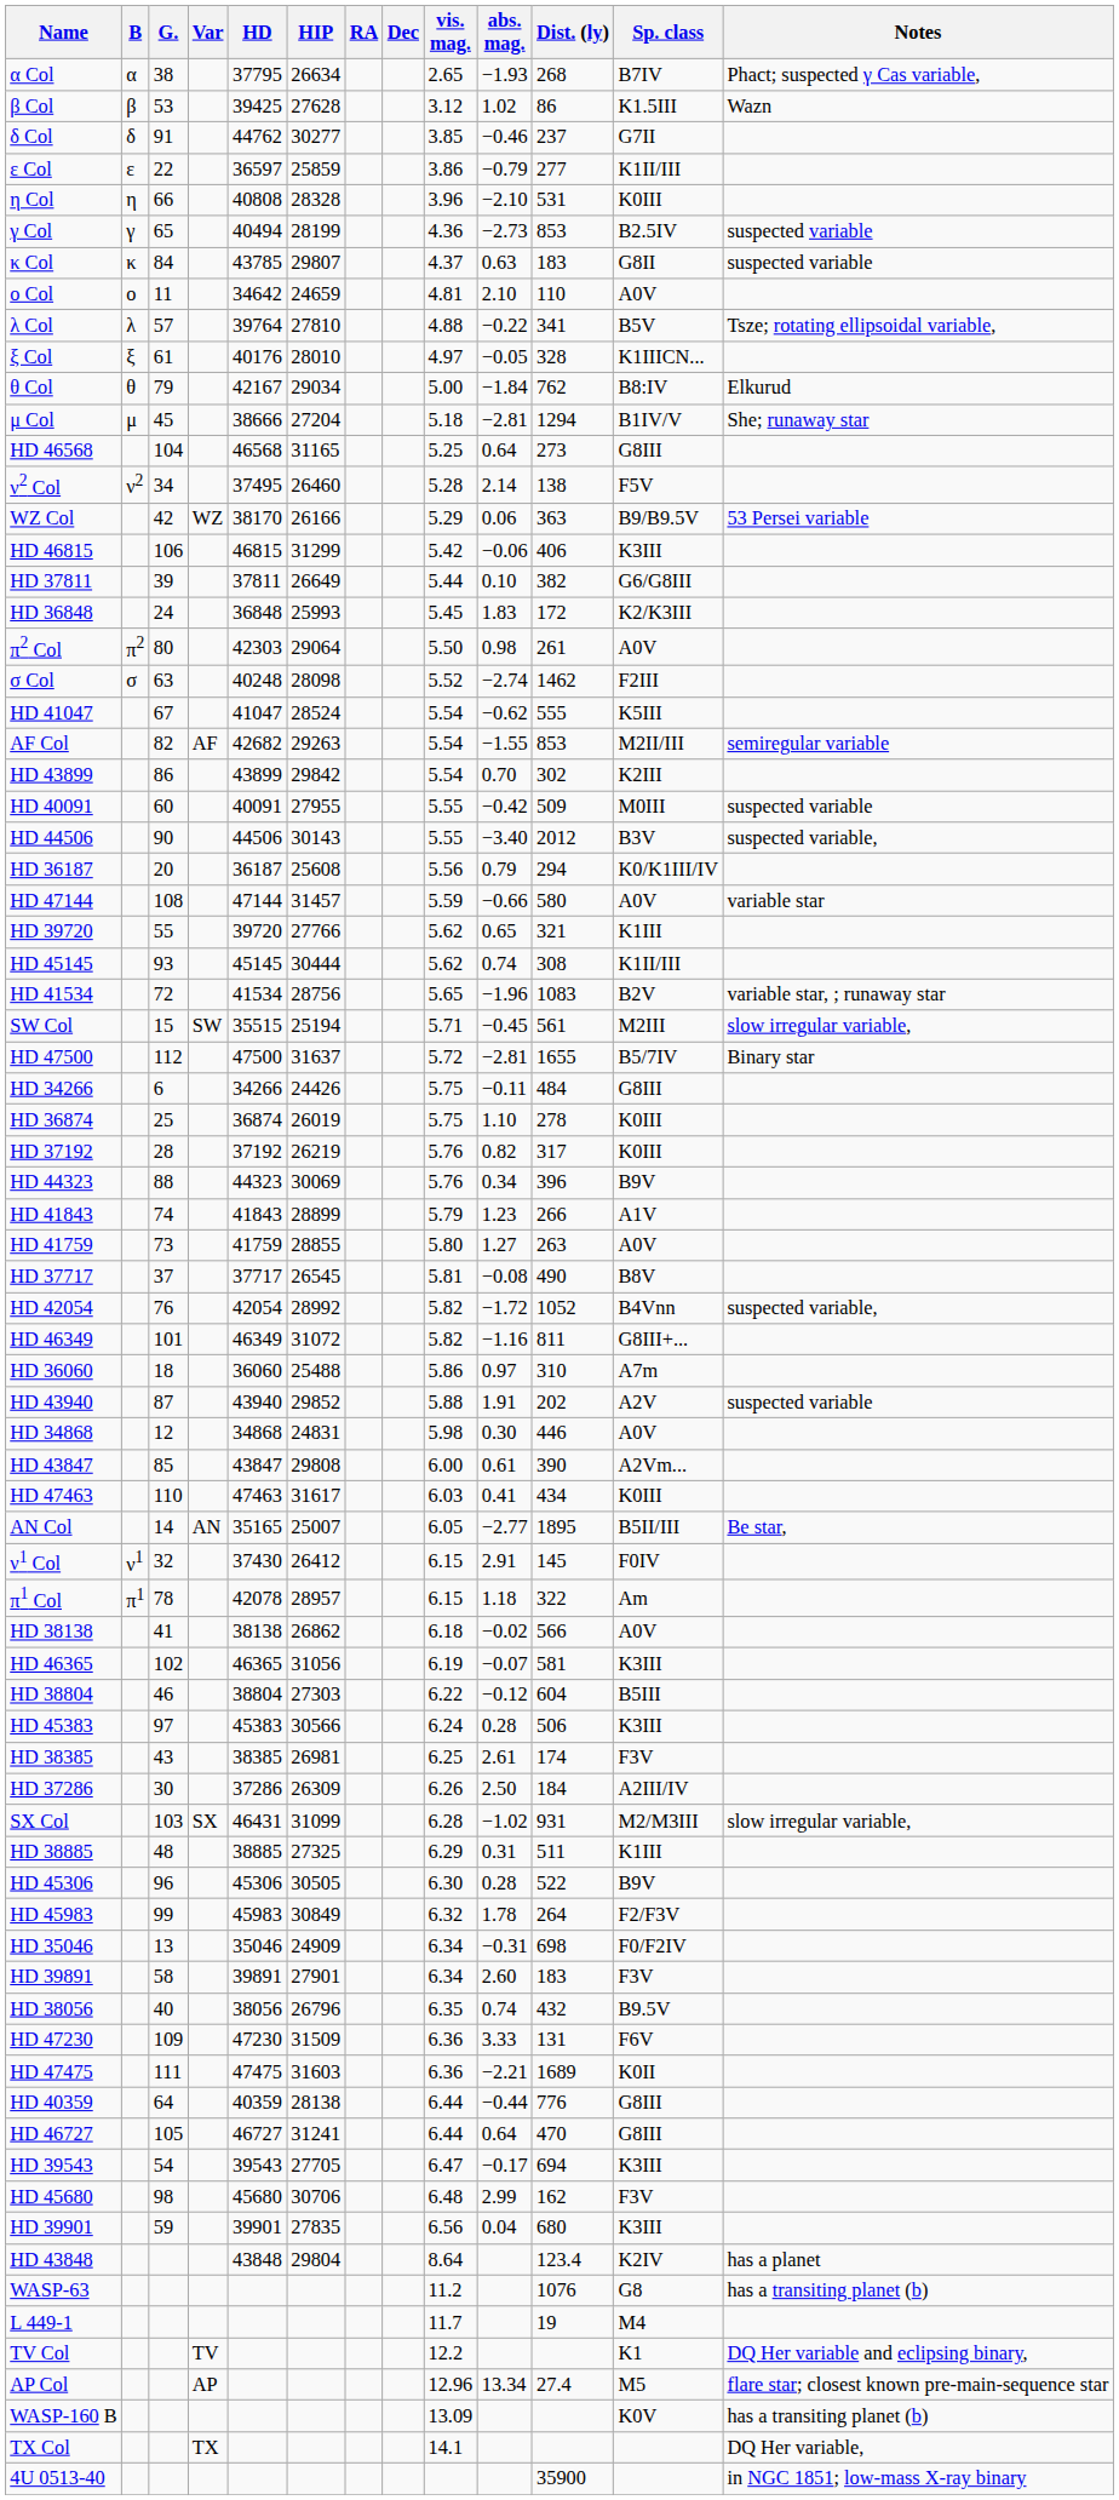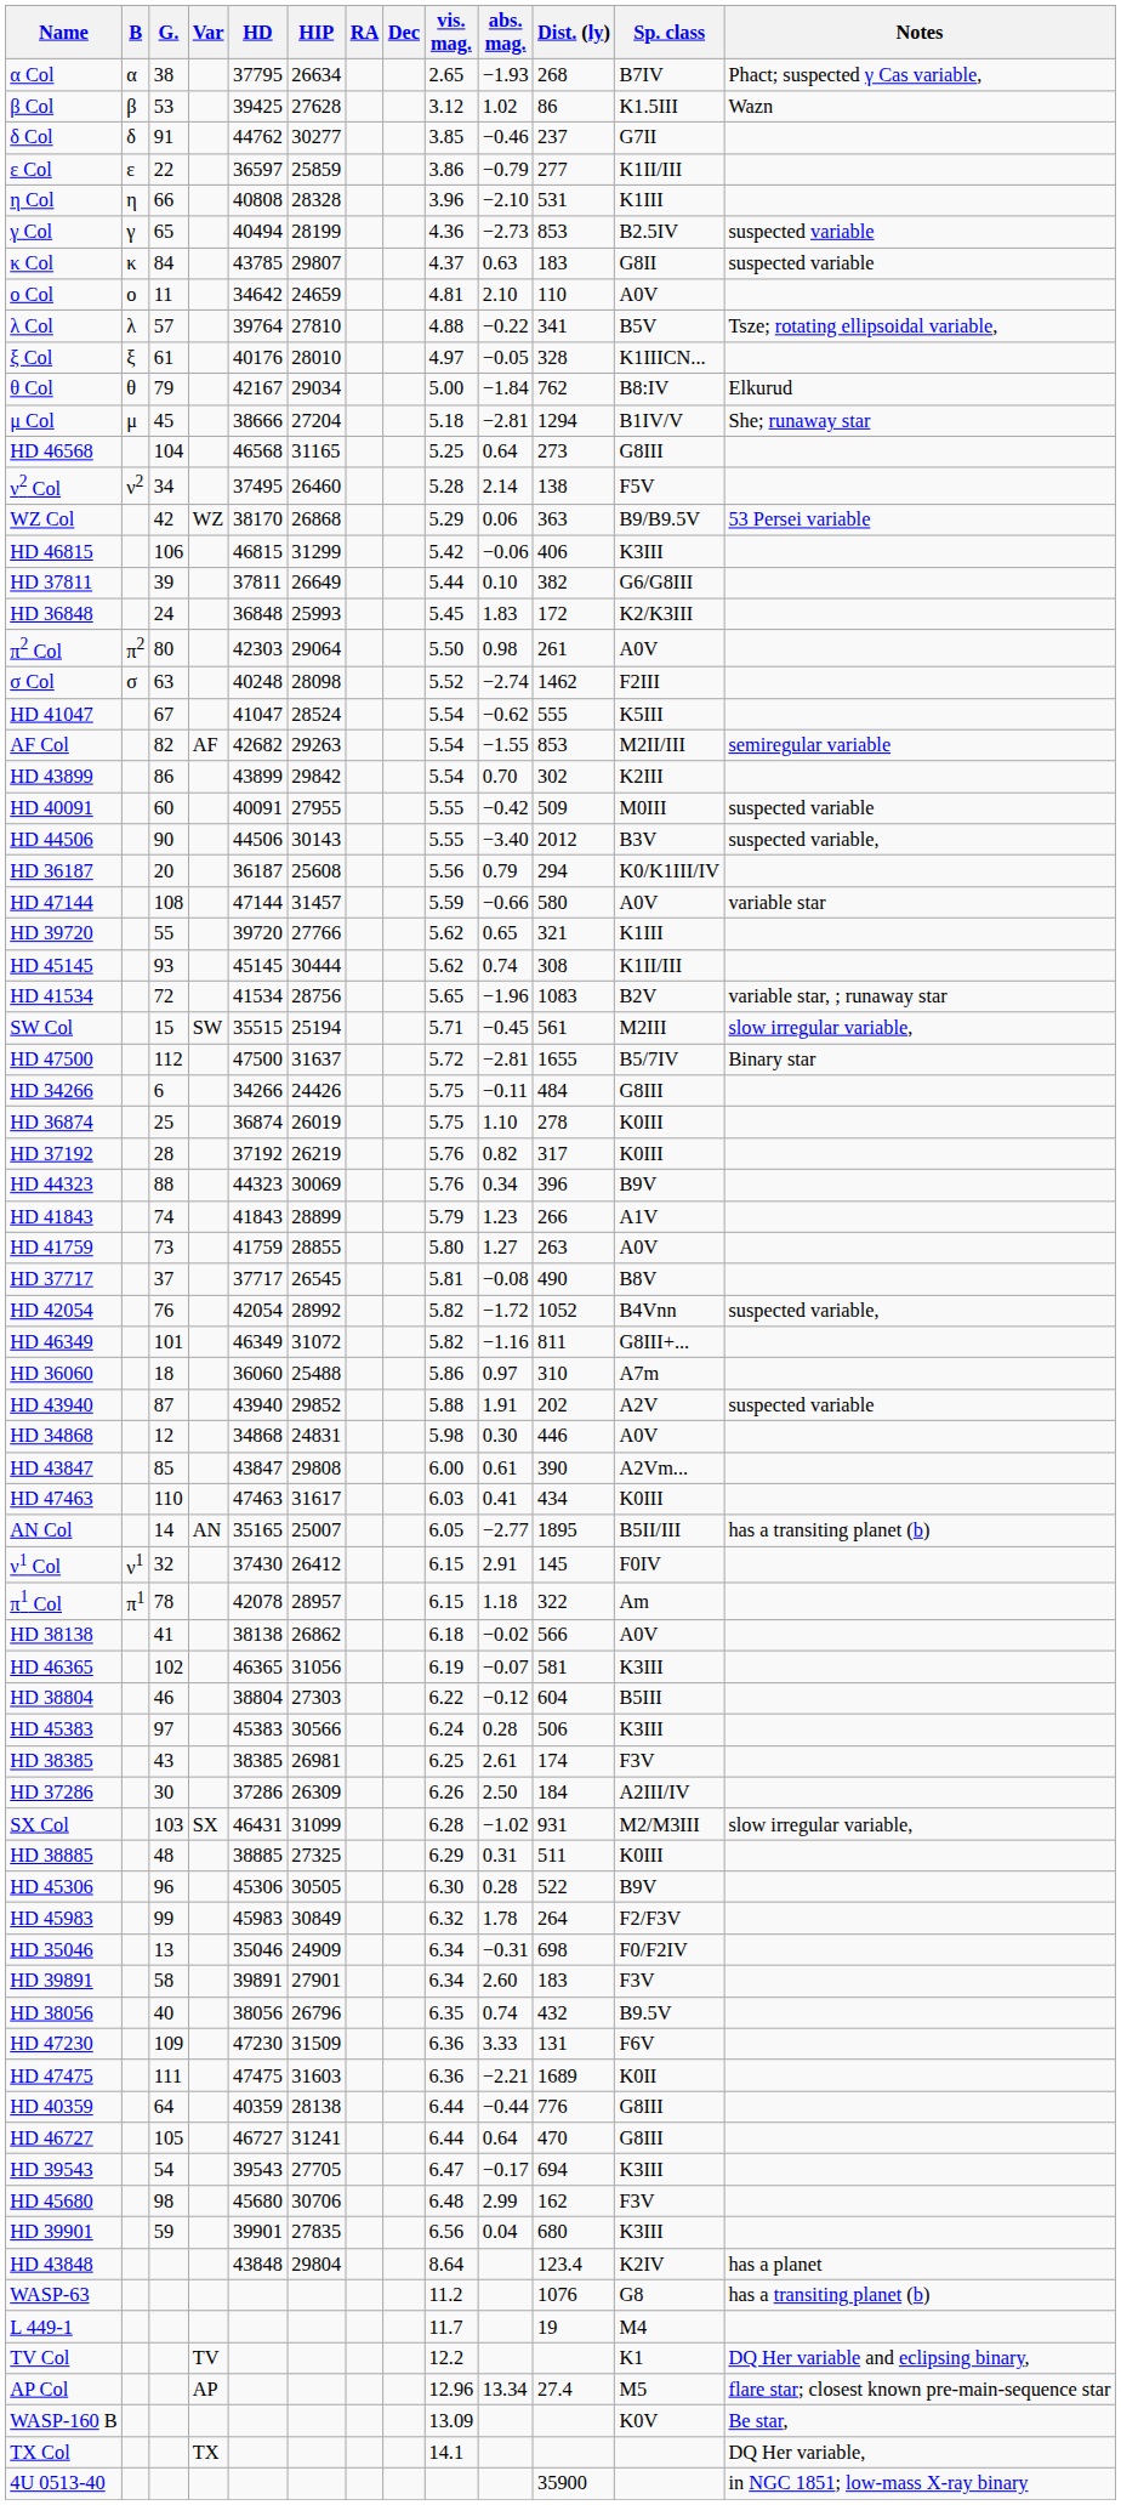η Col | Sp. class: K0III -> K1III
WZ Col | HIP: 26166 -> 26868
AN Col | Notes: Be star, -> has a transiting planet (b)
HD 38885 | Sp. class: K1III -> K0III
WASP-160 B | Notes: has a transiting planet (b) -> Be star,
